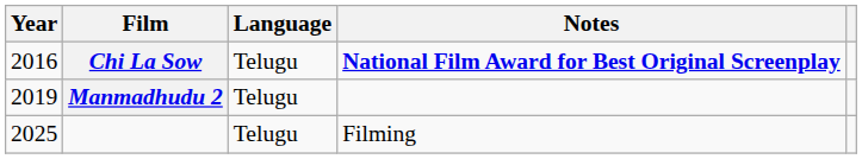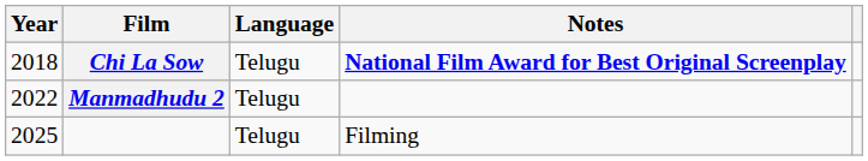Chi La Sow | Year: 2016 -> 2018
Manmadhudu 2 | Year: 2019 -> 2022
